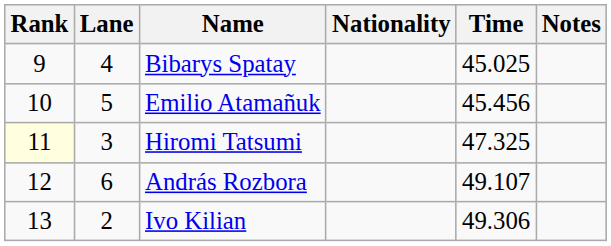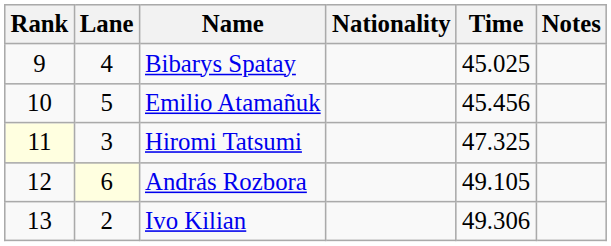András Rozbora | Lane: no background -> lightyellow background
András Rozbora | Time: 49.107 -> 49.105
